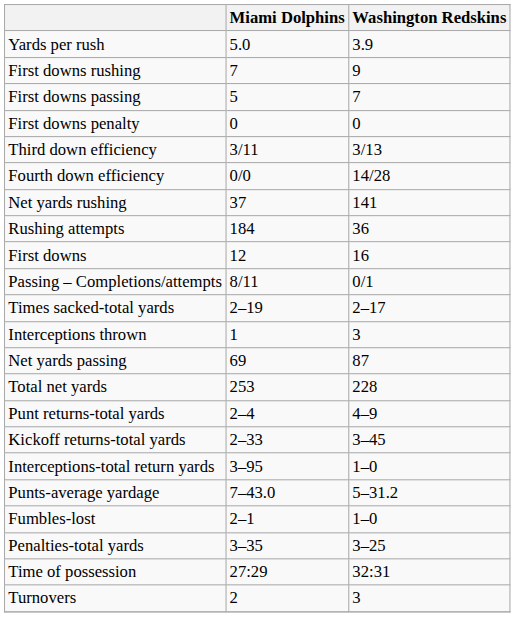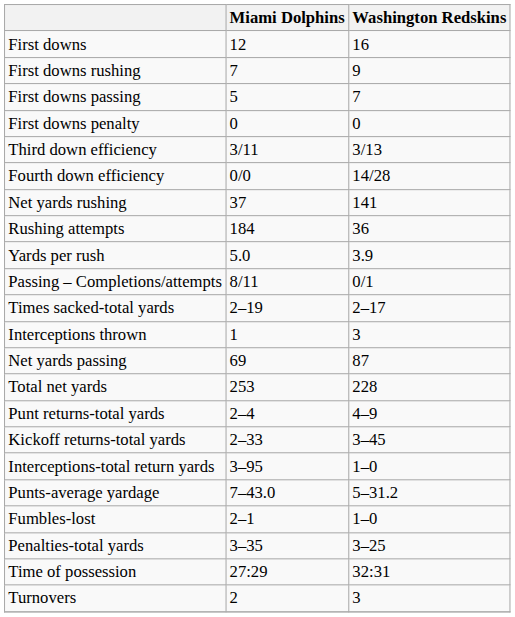rows swapped: First downs <-> Yards per rush
